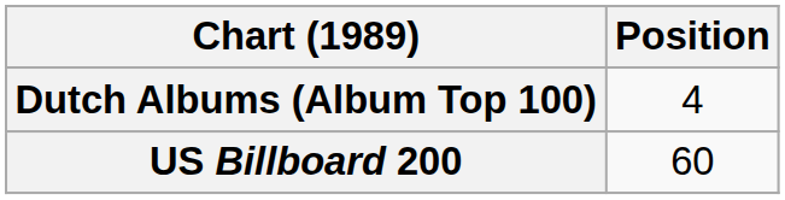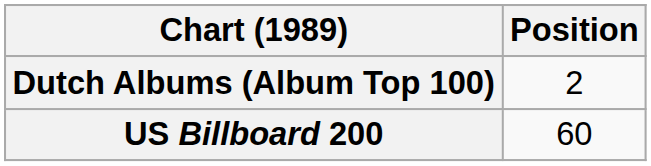Dutch Albums (Album Top 100) | Position: 4 -> 2
